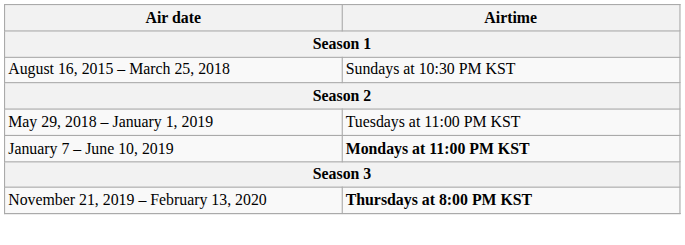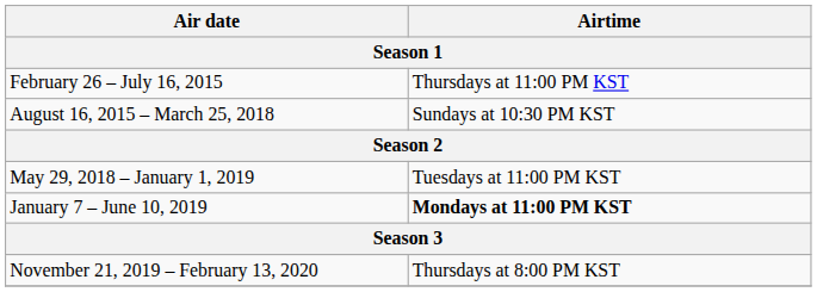+ row: February 26 – July 16, 2015 | Thursdays at 11:00 PM KST
November 21, 2019 – February 13, 2020 | Airtime: bold -> normal
